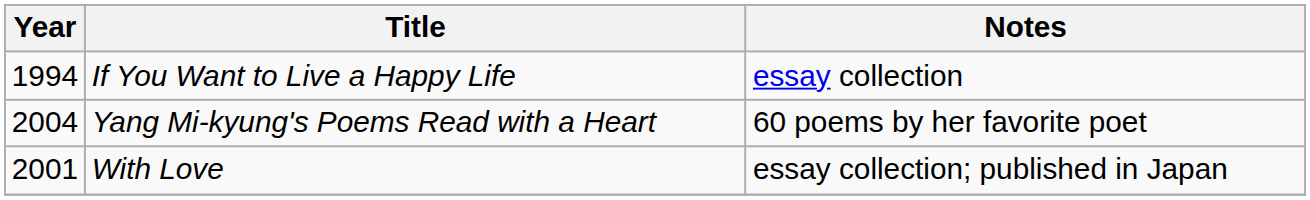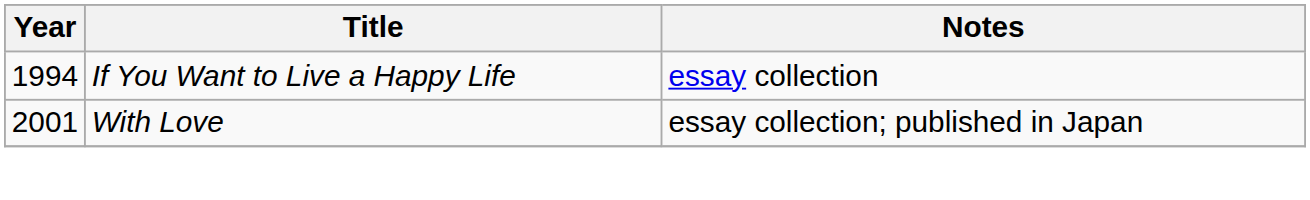- row: 2004 | Yang Mi-kyung's Poems Read with a Heart | 60 poems by her favorite poet
